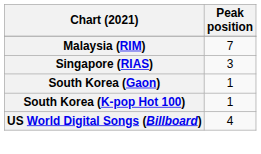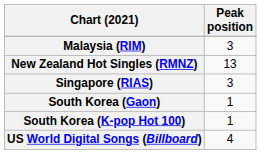Malaysia (RIM) | Peak position: 7 -> 3
+ row: New Zealand Hot Singles (RMNZ) | 13
